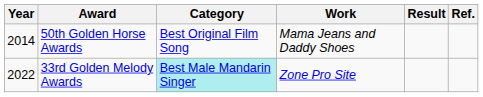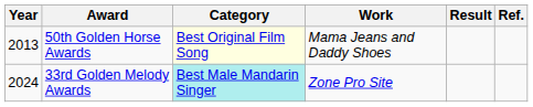50th Golden Horse Awards | Year: 2014 -> 2013
50th Golden Horse Awards | Category: no background -> lightyellow background
33rd Golden Melody Awards | Year: 2022 -> 2024
